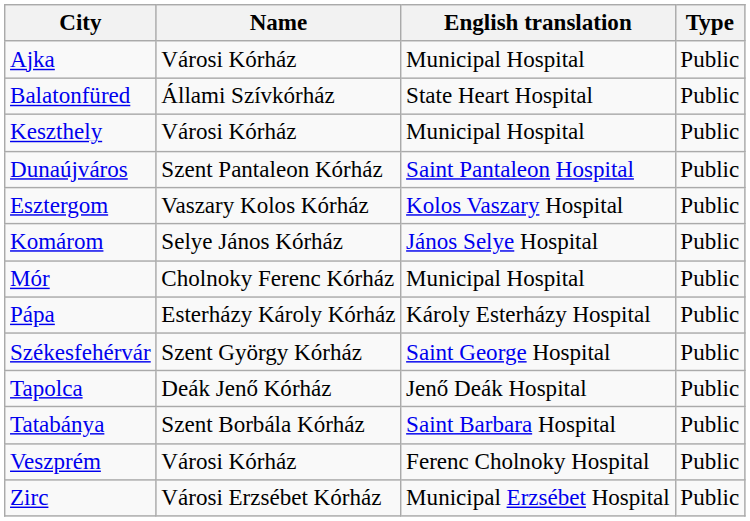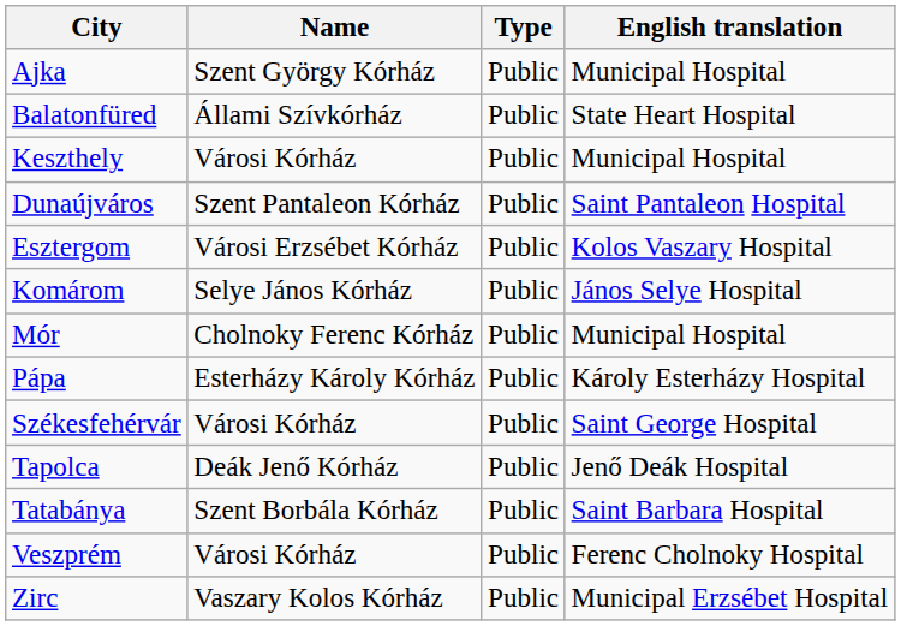columns swapped: English translation <-> Type
Ajka | Name: Városi Kórház -> Szent György Kórház
Esztergom | Name: Vaszary Kolos Kórház -> Városi Erzsébet Kórház
Székesfehérvár | Name: Szent György Kórház -> Városi Kórház
Zirc | Name: Városi Erzsébet Kórház -> Vaszary Kolos Kórház
